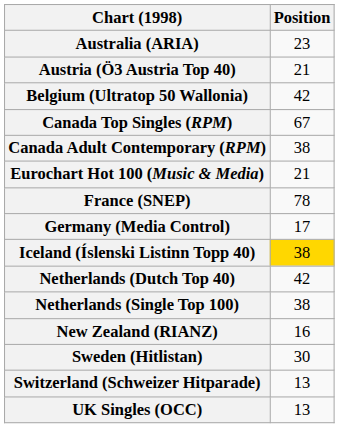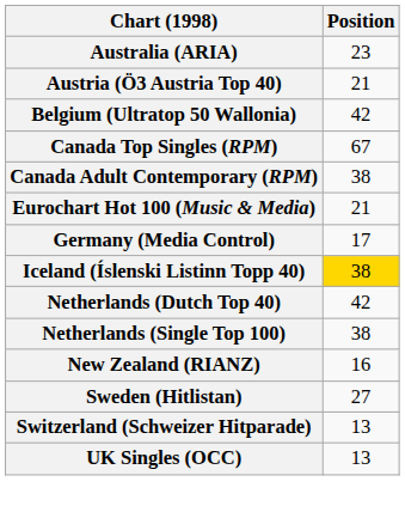- row: France (SNEP) | 78
Sweden (Hitlistan) | Position: 30 -> 27
